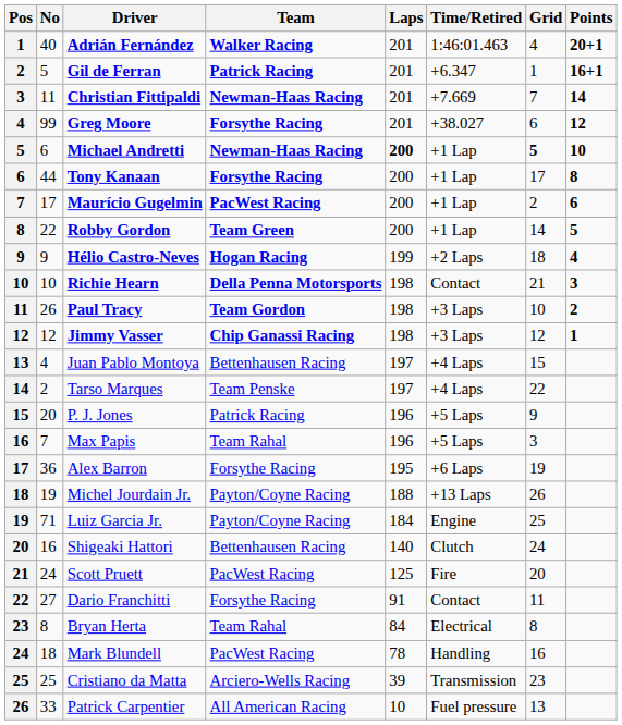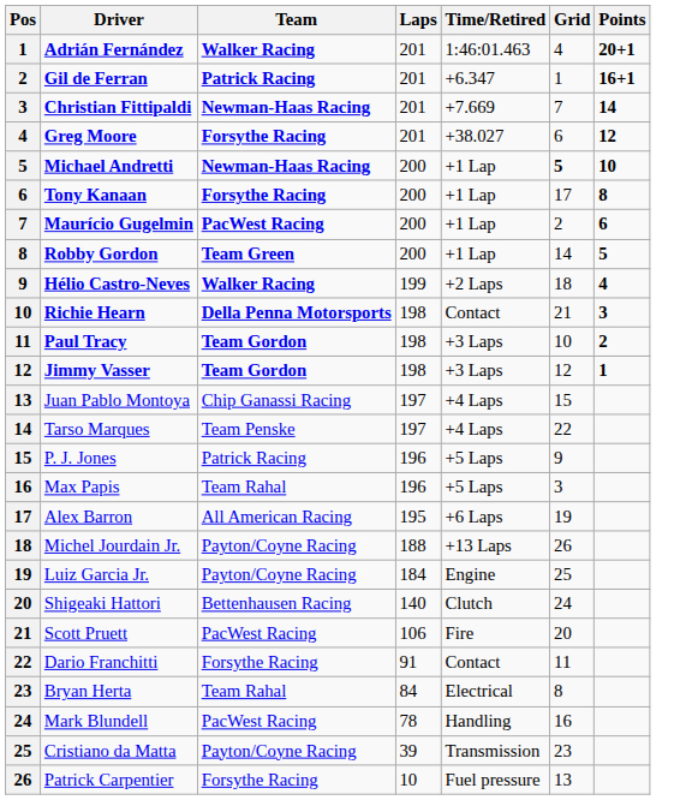- column: No | 40 | 5 | 11 | 99 | 6 | 44 | 17 | 22 | 9 | 10 | 26 | 12 | 4 | 2 | 20 | 7 | 36 | 19 | 71 | 16 | 24 | 27 | 8 | 18 | 25 | 33
Michael Andretti | Laps: bold -> normal
Hélio Castro-Neves | Team: Hogan Racing -> Walker Racing
Jimmy Vasser | Team: Chip Ganassi Racing -> Team Gordon
Juan Pablo Montoya | Team: Bettenhausen Racing -> Chip Ganassi Racing
Alex Barron | Team: Forsythe Racing -> All American Racing
Scott Pruett | Laps: 125 -> 106
Cristiano da Matta | Team: Arciero-Wells Racing -> Payton/Coyne Racing
Patrick Carpentier | Team: All American Racing -> Forsythe Racing
